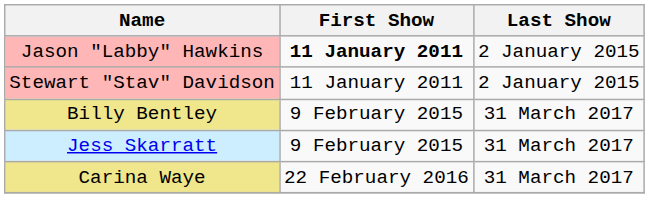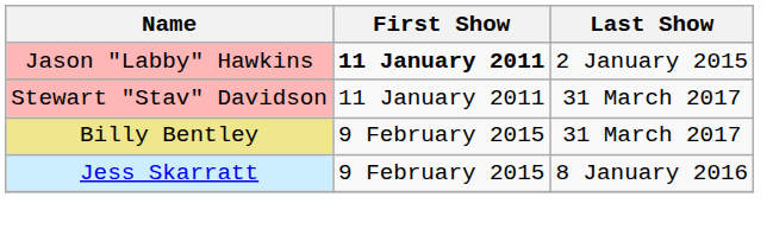Stewart "Stav" Davidson | Last Show: 2 January 2015 -> 31 March 2017
Jess Skarratt | Last Show: 31 March 2017 -> 8 January 2016
- row: Carina Waye | 22 February 2016 | 31 March 2017
